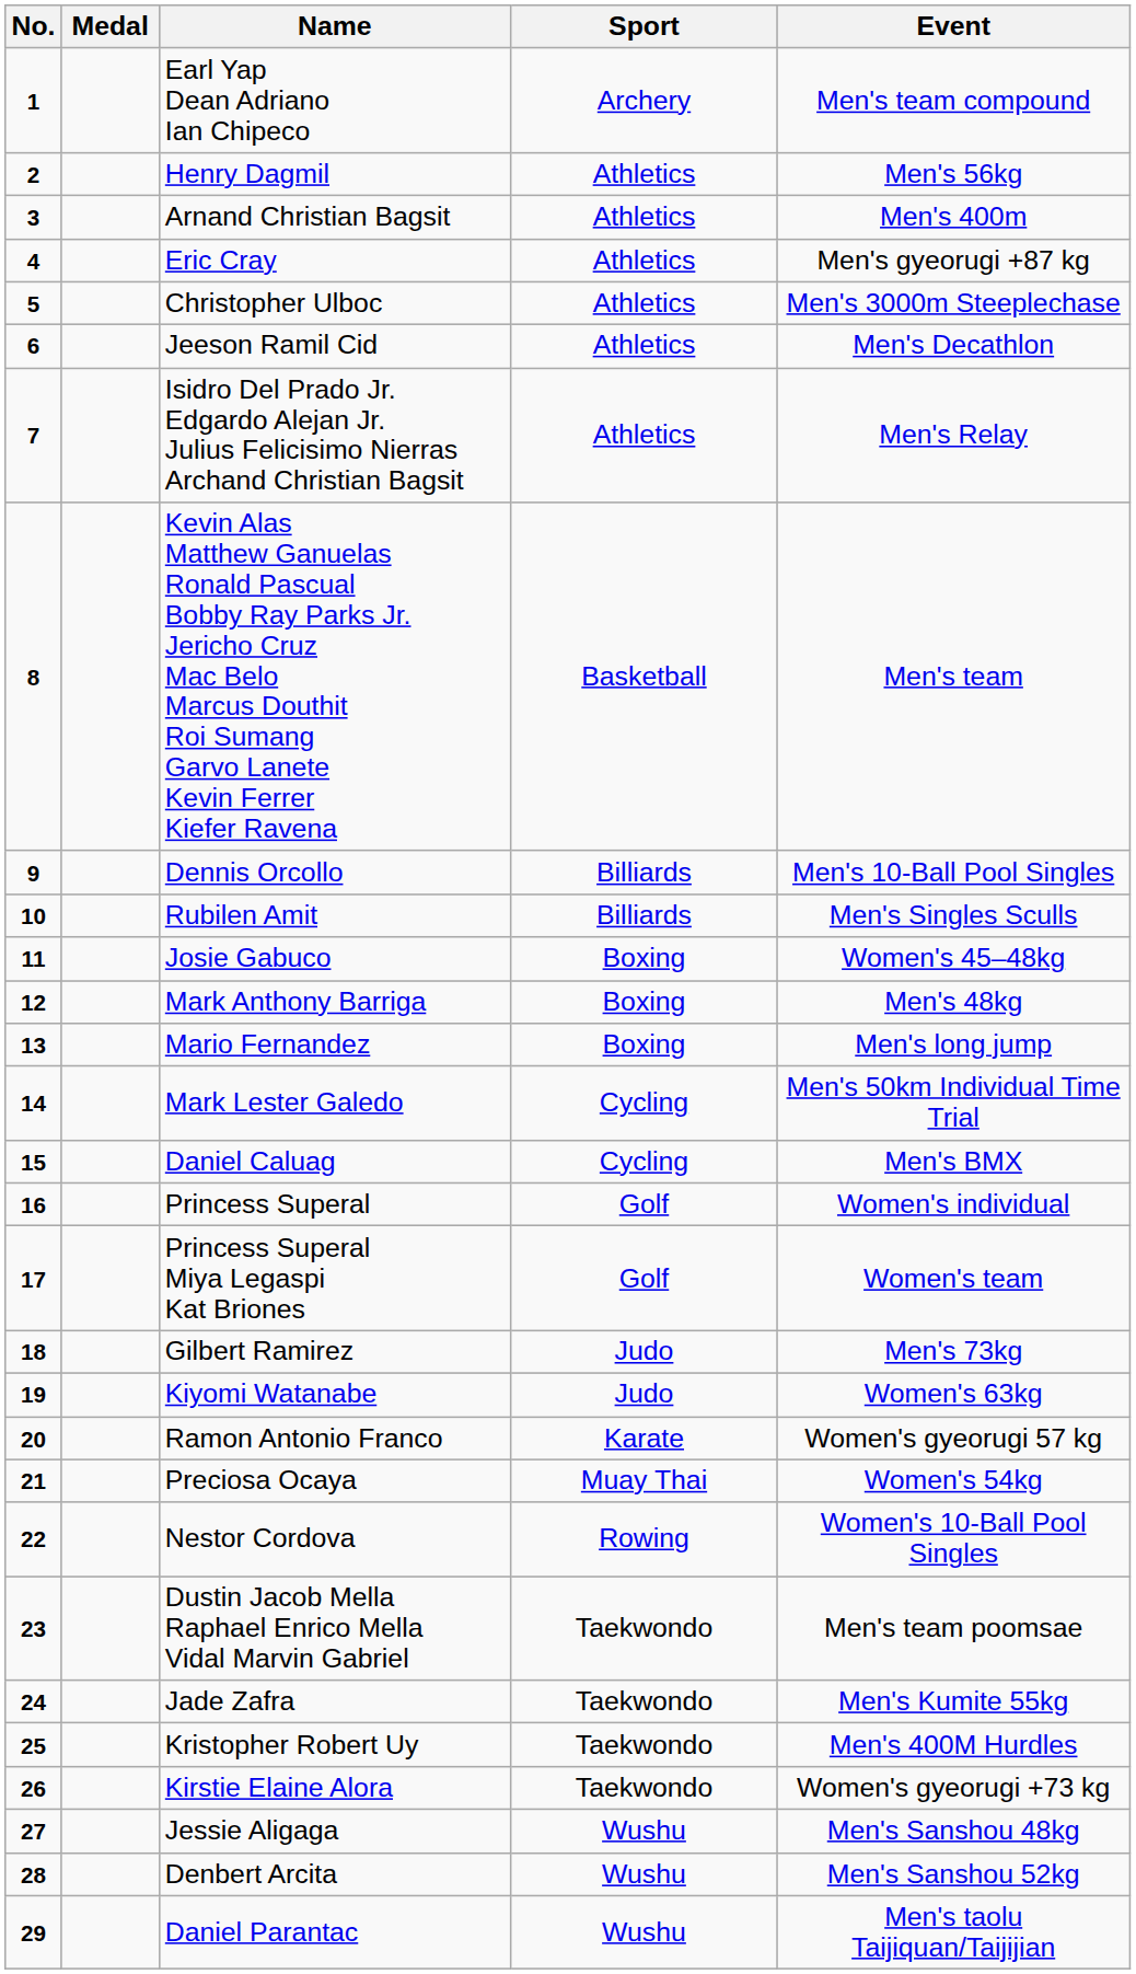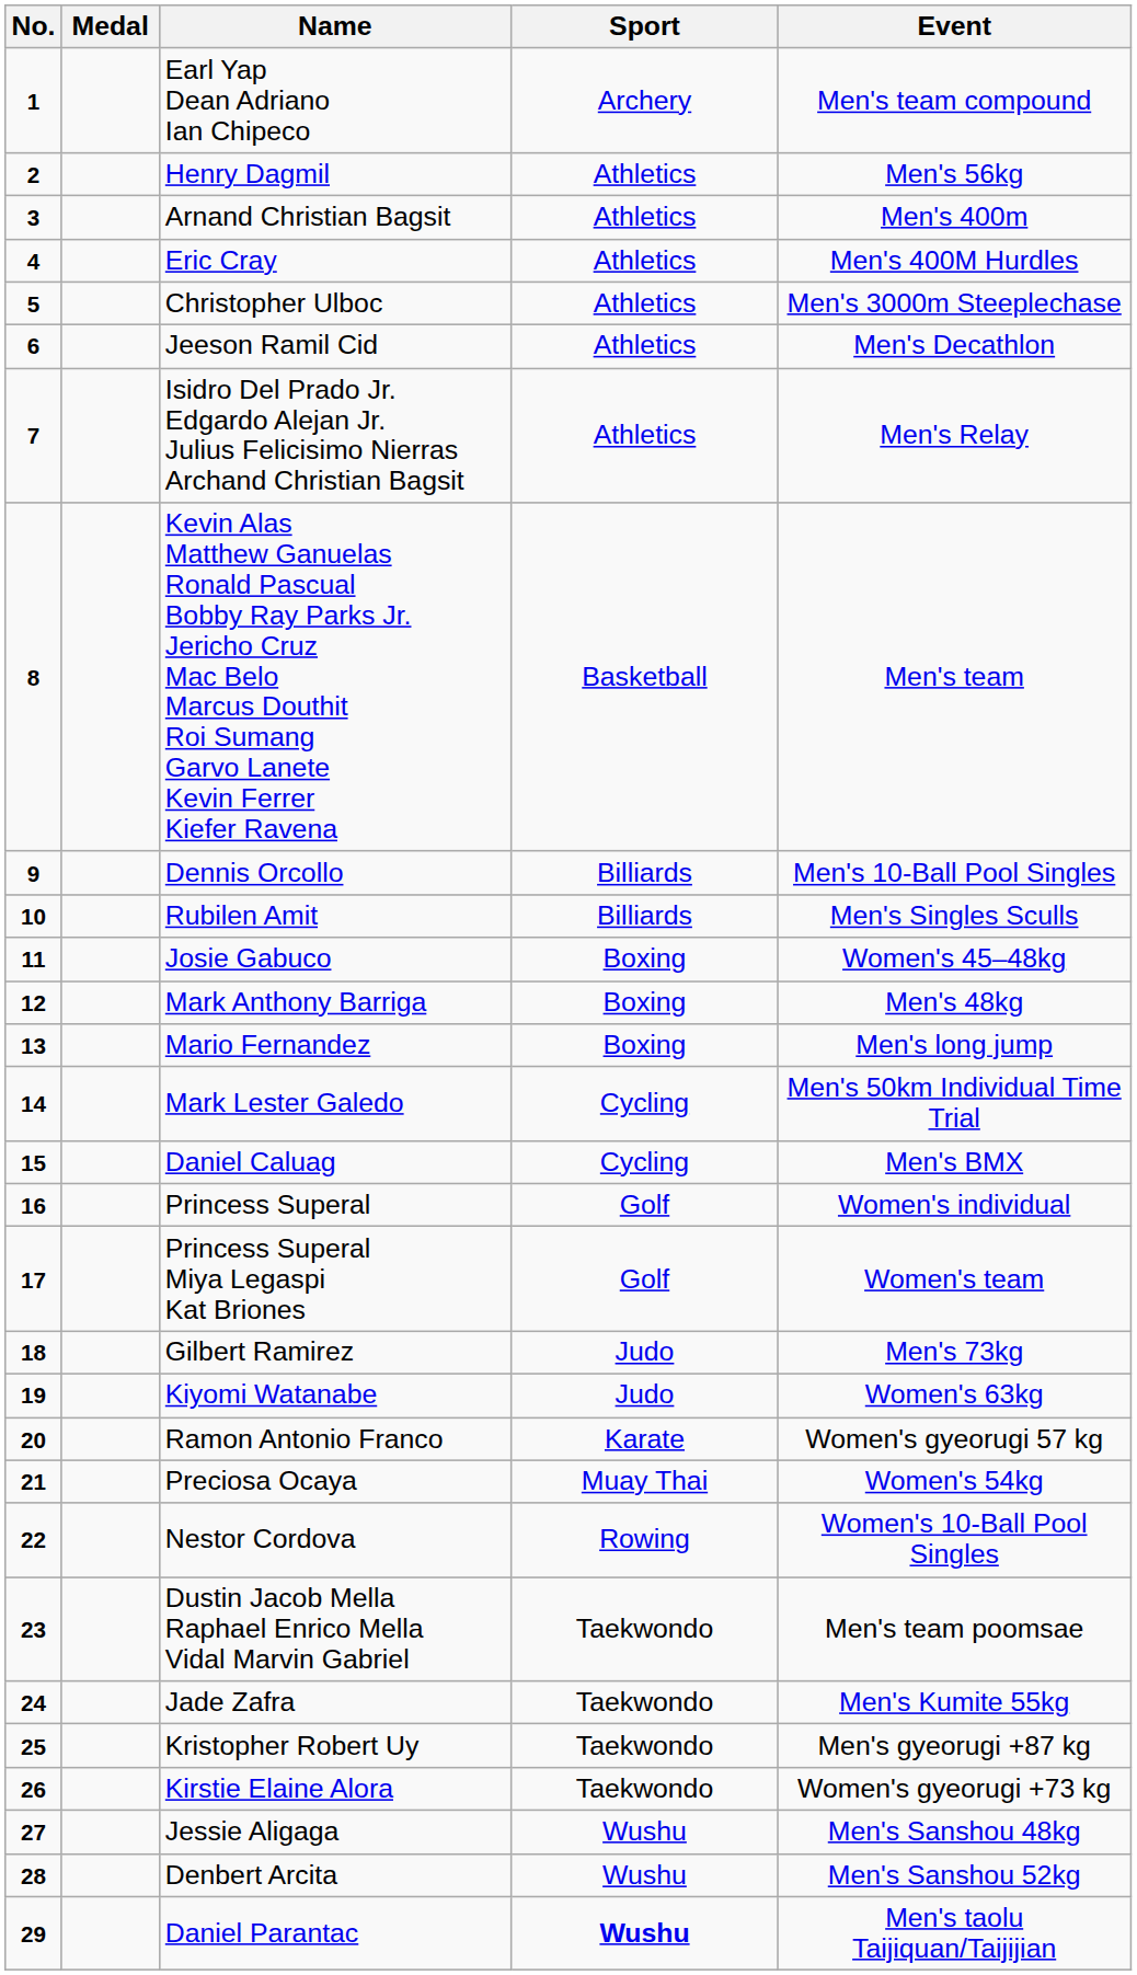Eric Cray | Event: Men's gyeorugi +87 kg -> Men's 400M Hurdles
Kristopher Robert Uy | Event: Men's 400M Hurdles -> Men's gyeorugi +87 kg
Daniel Parantac | Sport: normal -> bold
